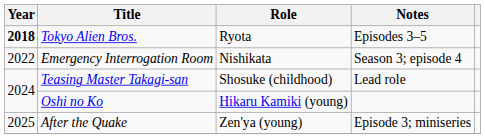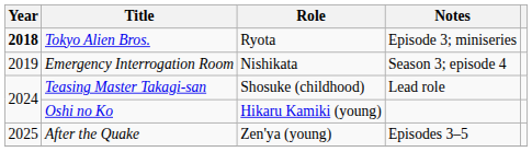Tokyo Alien Bros. | Notes: Episodes 3–5 -> Episode 3; miniseries
Emergency Interrogation Room | Year: 2022 -> 2019
After the Quake | Notes: Episode 3; miniseries -> Episodes 3–5
